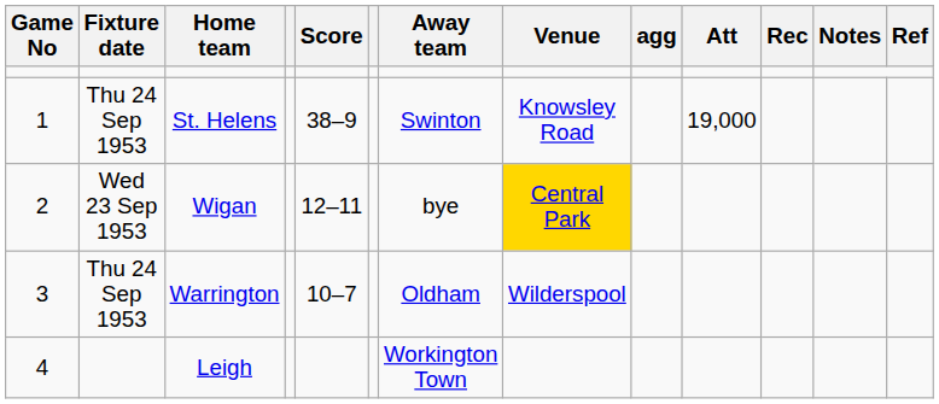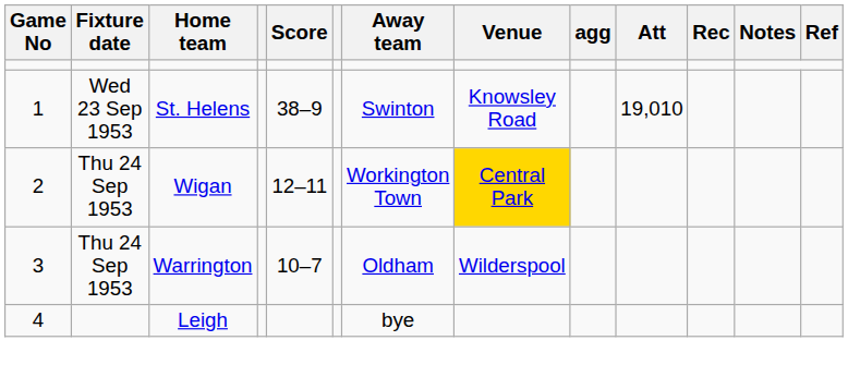St. Helens | Fixture date: Thu 24 Sep 1953 -> Wed 23 Sep 1953
St. Helens | Att: 19,000 -> 19,010
Wigan | Fixture date: Wed 23 Sep 1953 -> Thu 24 Sep 1953
Wigan | Away team: bye -> Workington Town
Leigh | Away team: Workington Town -> bye
